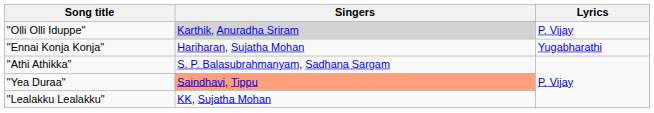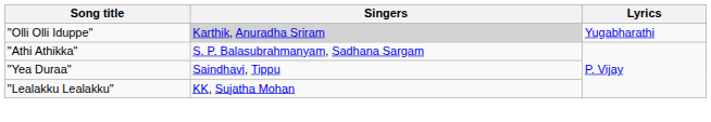"Olli Olli Iduppe" | Lyrics: P. Vijay -> Yugabharathi
- row: "Ennai Konja Konja" | Hariharan, Sujatha Mohan | Yugabharathi
"Yea Duraa" | Singers: lightsalmon background -> no background
